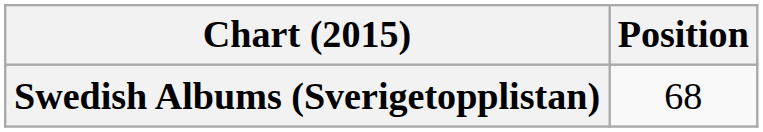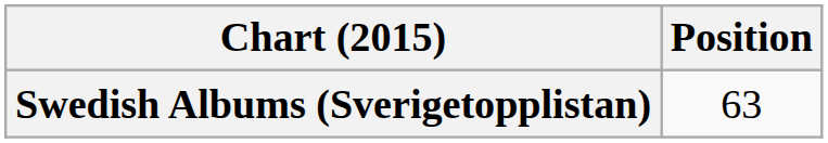Swedish Albums (Sverigetopplistan) | Position: 68 -> 63
